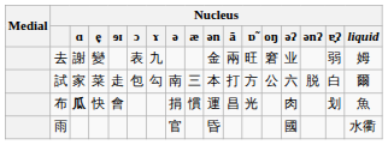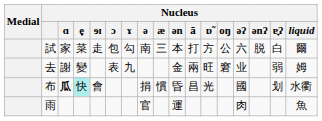rows swapped: 試 <-> 去
布 | Nucleus / e̞: no background -> paleturquoise background
布 | Nucleus / ən: 運 -> 昏
布 | Nucleus / əʔ: 肉 -> 國
布 | Nucleus / liquid: 魚 -> 水衢
雨 | Nucleus / ən: 昏 -> 運
雨 | Nucleus / əʔ: 國 -> 肉
雨 | Nucleus / liquid: 水衢 -> 魚
